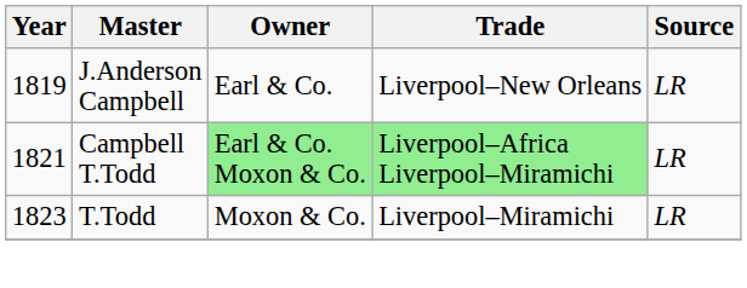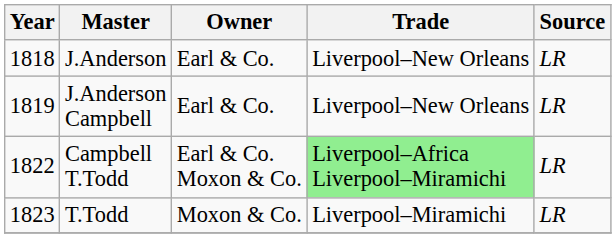+ row: 1818 | J.Anderson | Earl & Co. | Liverpool–New Orleans | LR
Campbell T.Todd | Year: 1821 -> 1822
Campbell T.Todd | Owner: lightgreen background -> no background
